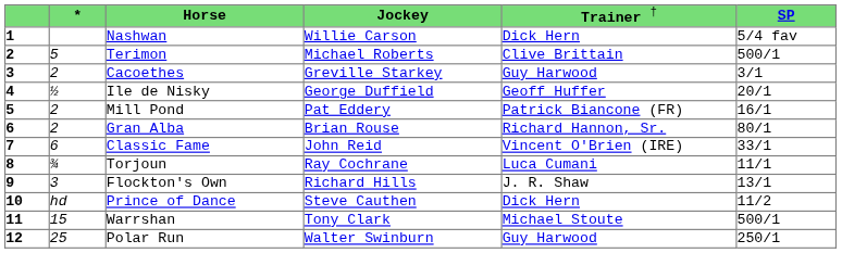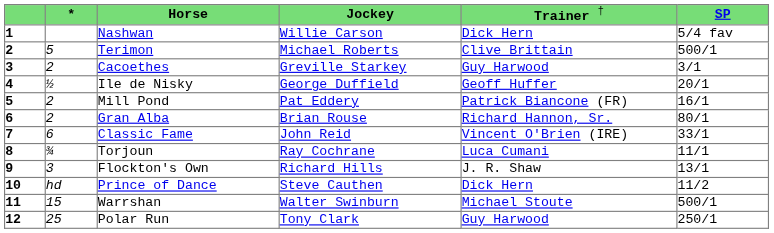Warrshan | column 4: Tony Clark -> Walter Swinburn
Polar Run | column 4: Walter Swinburn -> Tony Clark
